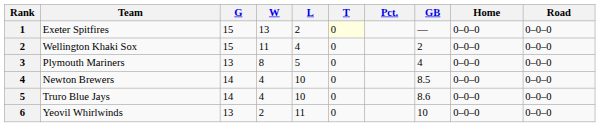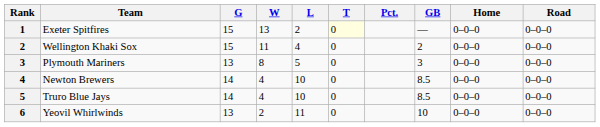Plymouth Mariners | GB: 4 -> 3
Truro Blue Jays | GB: 8.6 -> 8.5
